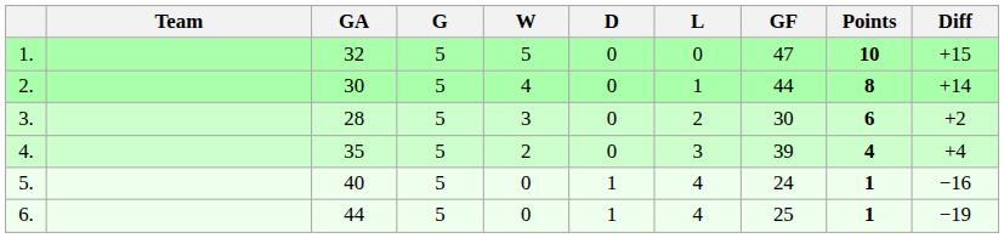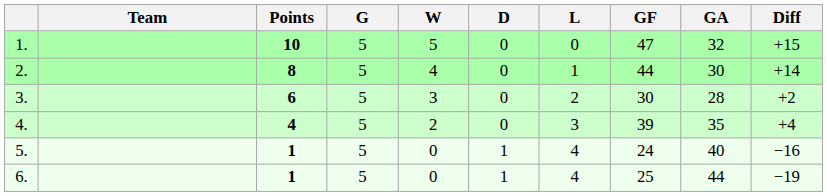columns swapped: Points <-> GA
